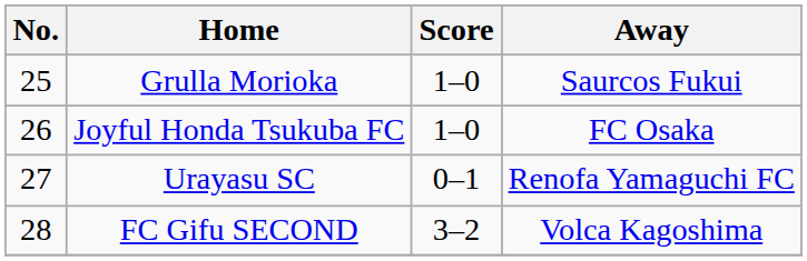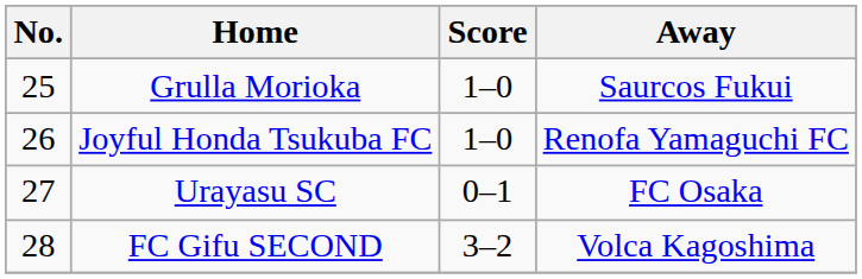Joyful Honda Tsukuba FC | Away: FC Osaka -> Renofa Yamaguchi FC
Urayasu SC | Away: Renofa Yamaguchi FC -> FC Osaka
